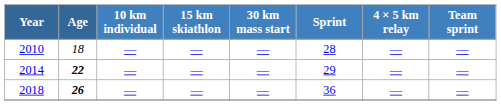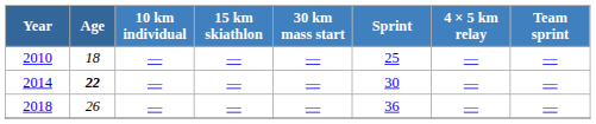2010 | Sprint: 28 -> 25
2014 | Sprint: 29 -> 30
2018 | Age: bold -> normal
